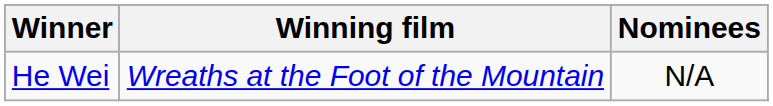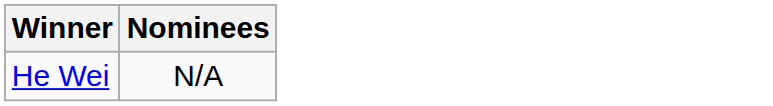- column: Winning film | Wreaths at the Foot of the Mountain
